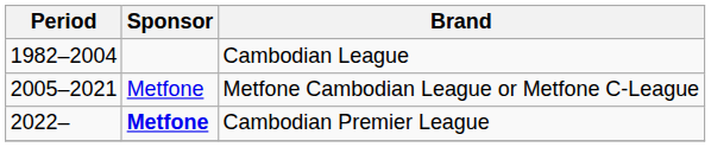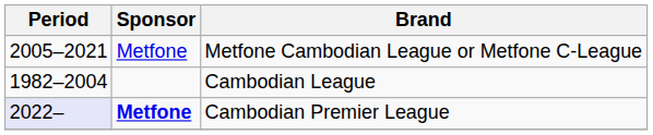rows swapped: Cambodian League <-> Metfone Cambodian League or Metfone C-League
Cambodian Premier League | Period: no background -> lavender background
